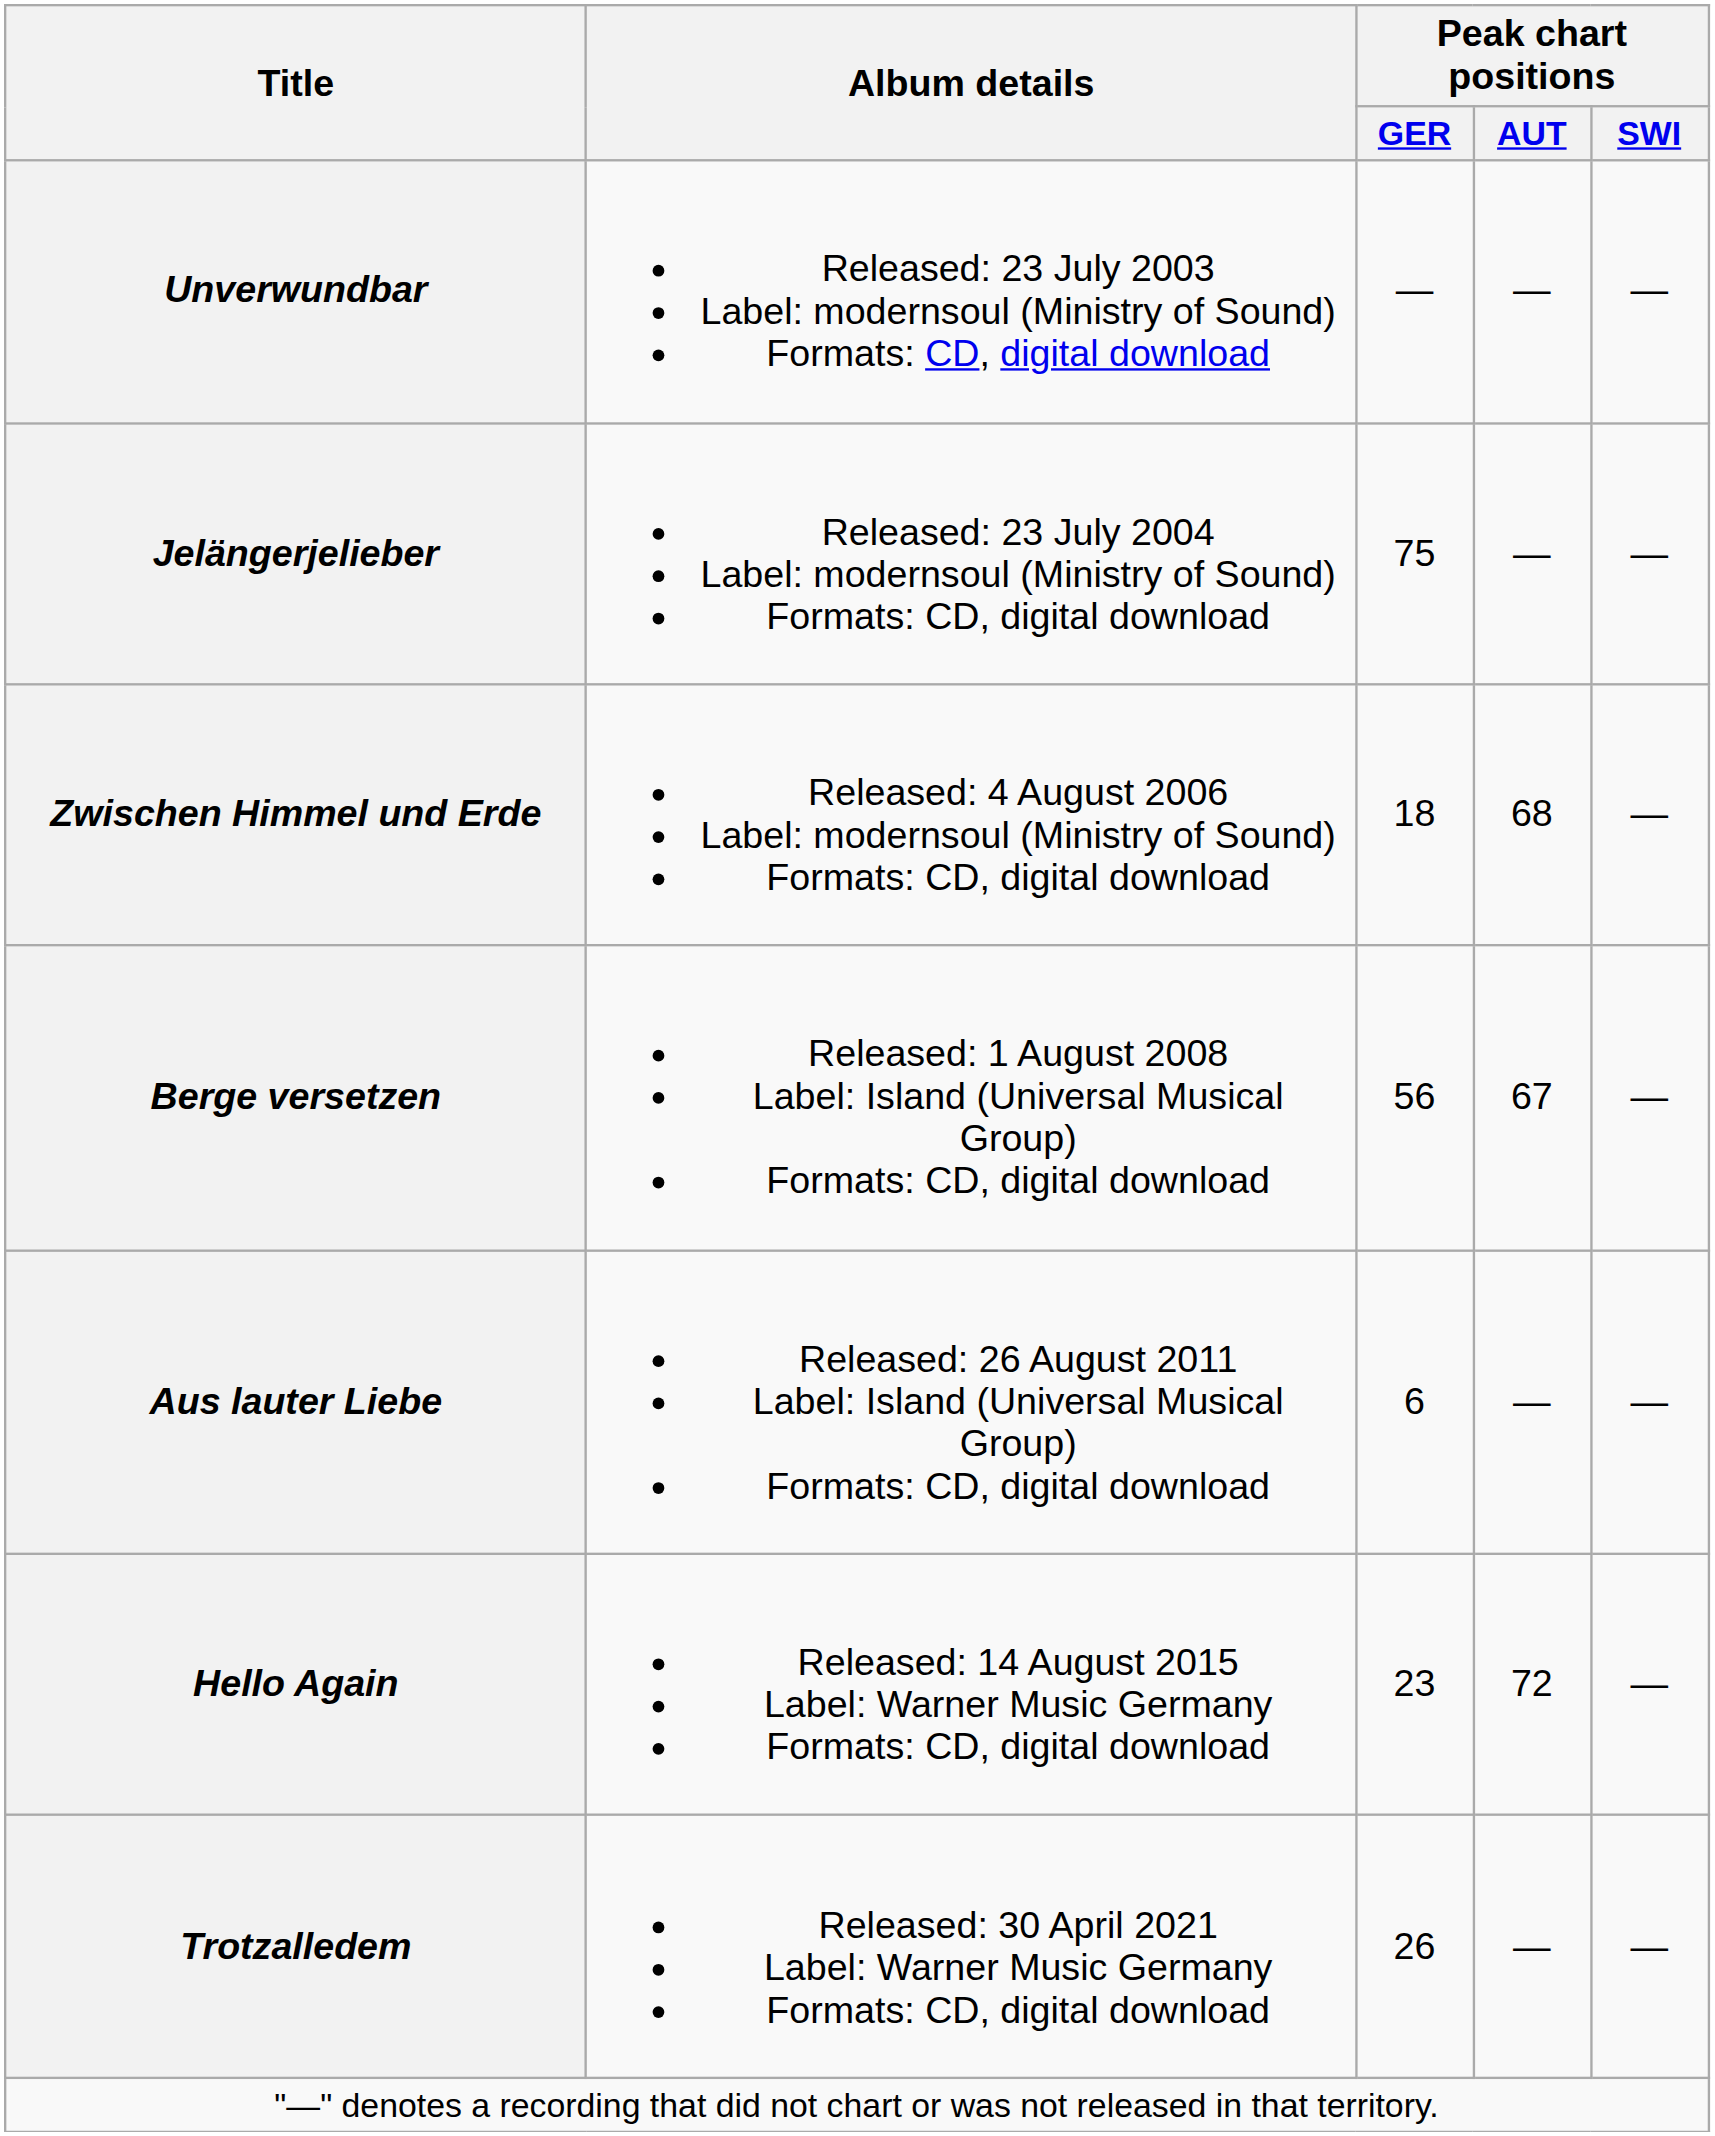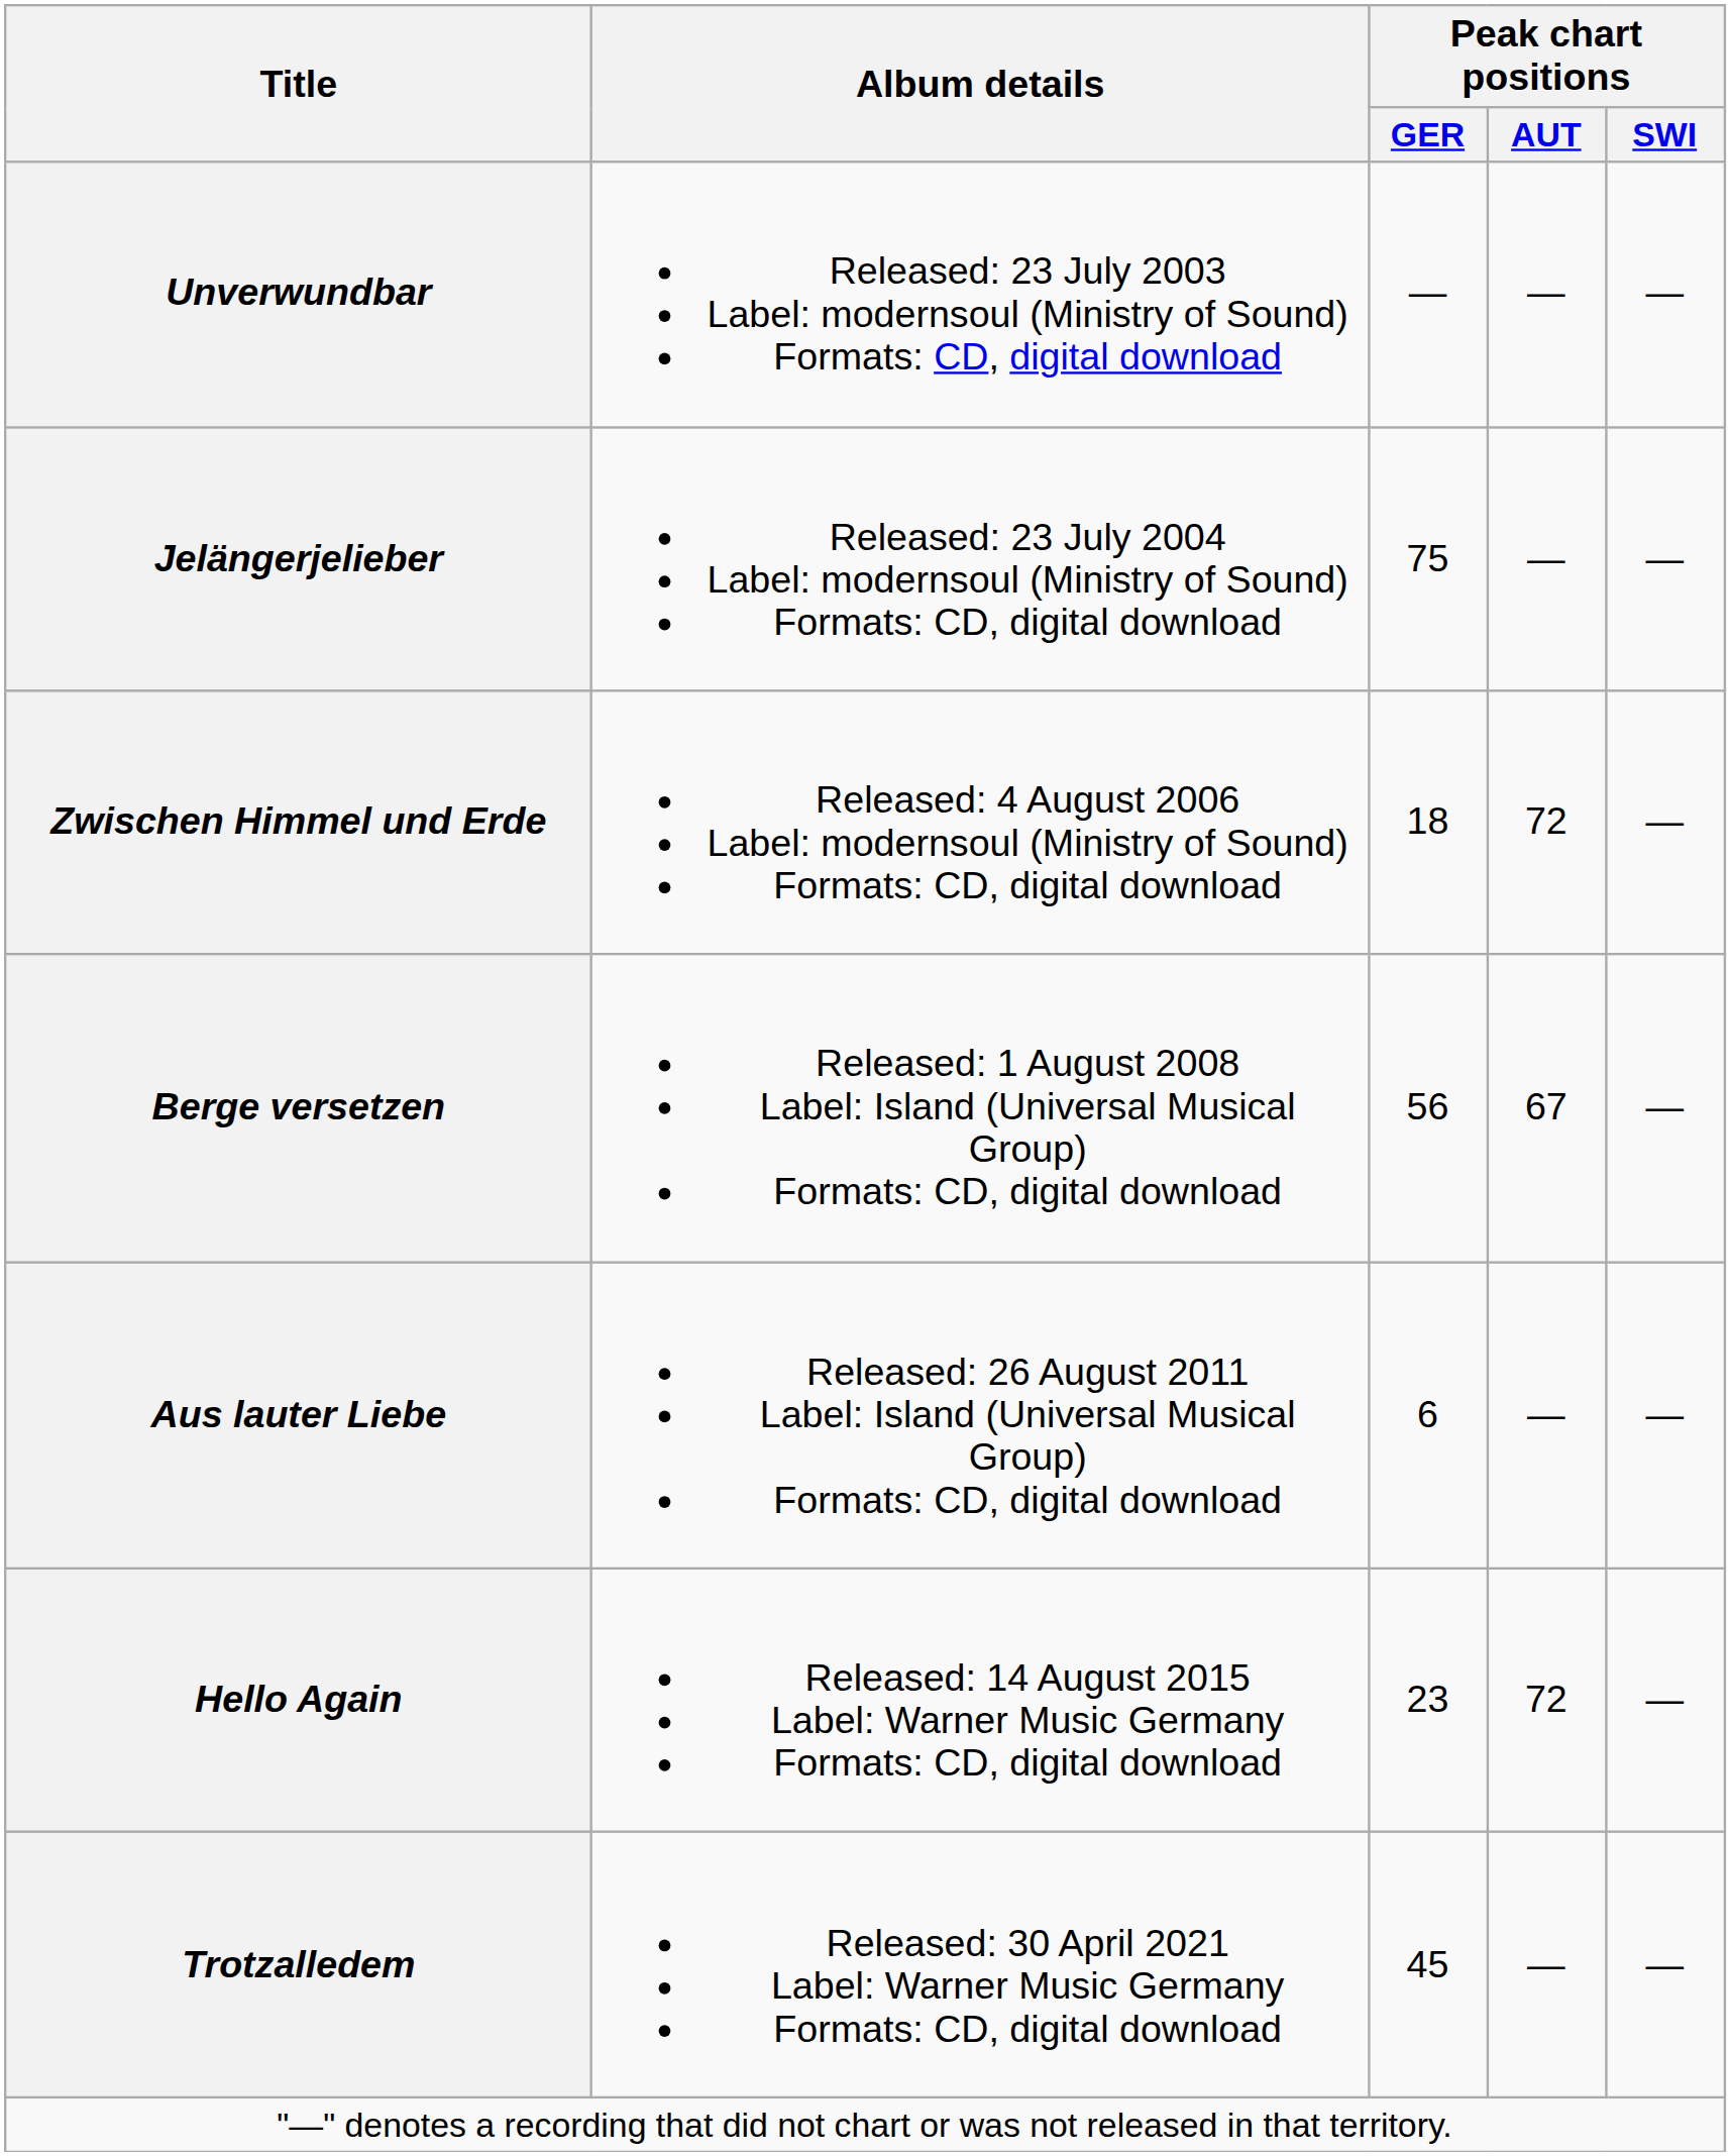Zwischen Himmel und Erde | Peak chart positions / AUT: 68 -> 72
Trotzalledem | Peak chart positions / GER: 26 -> 45
